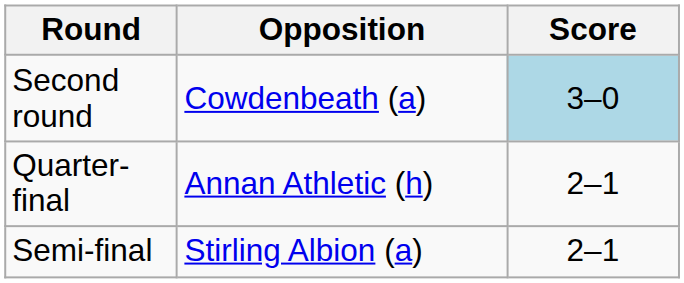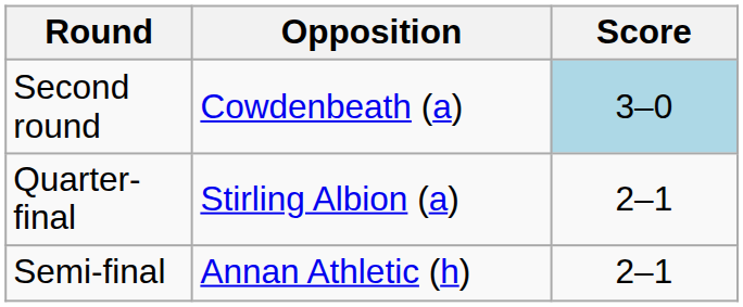Quarter-final | Opposition: Annan Athletic (h) -> Stirling Albion (a)
Semi-final | Opposition: Stirling Albion (a) -> Annan Athletic (h)
